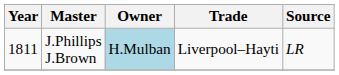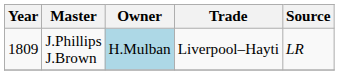J.Phillips J.Brown | Year: 1811 -> 1809
